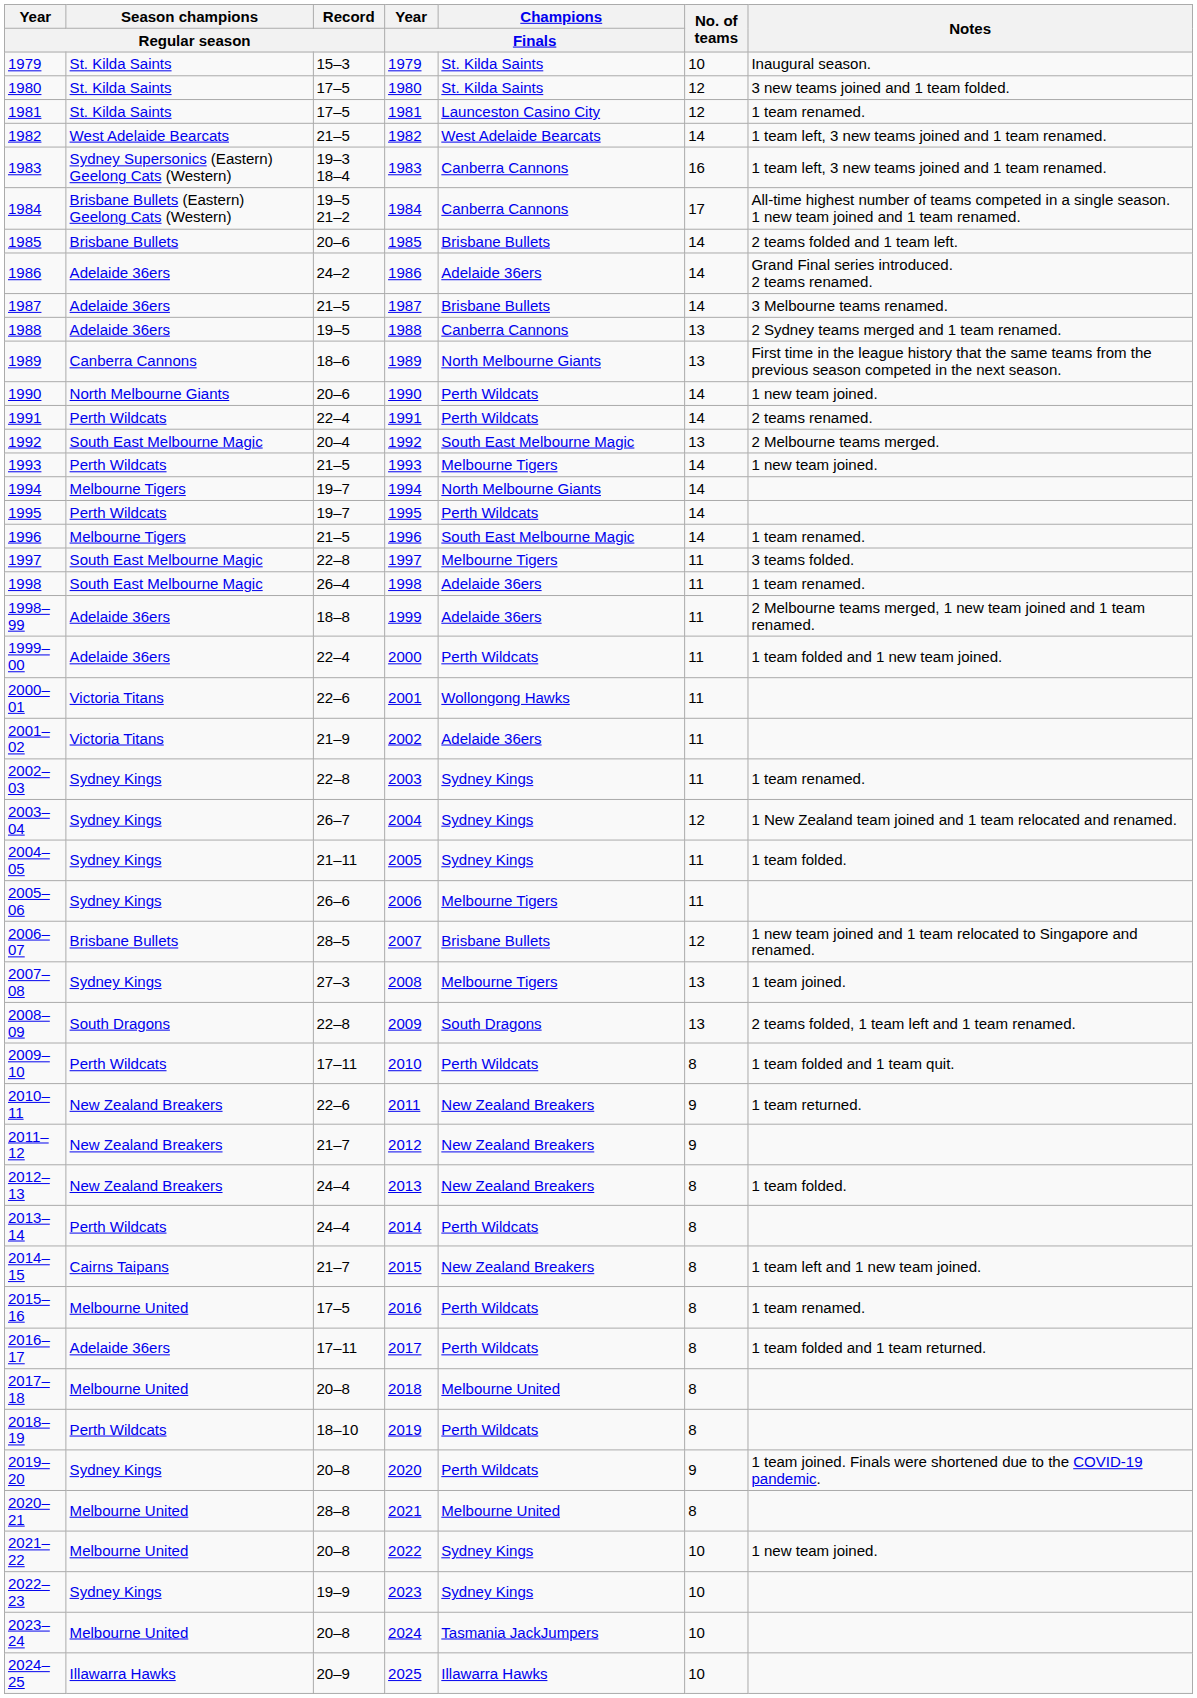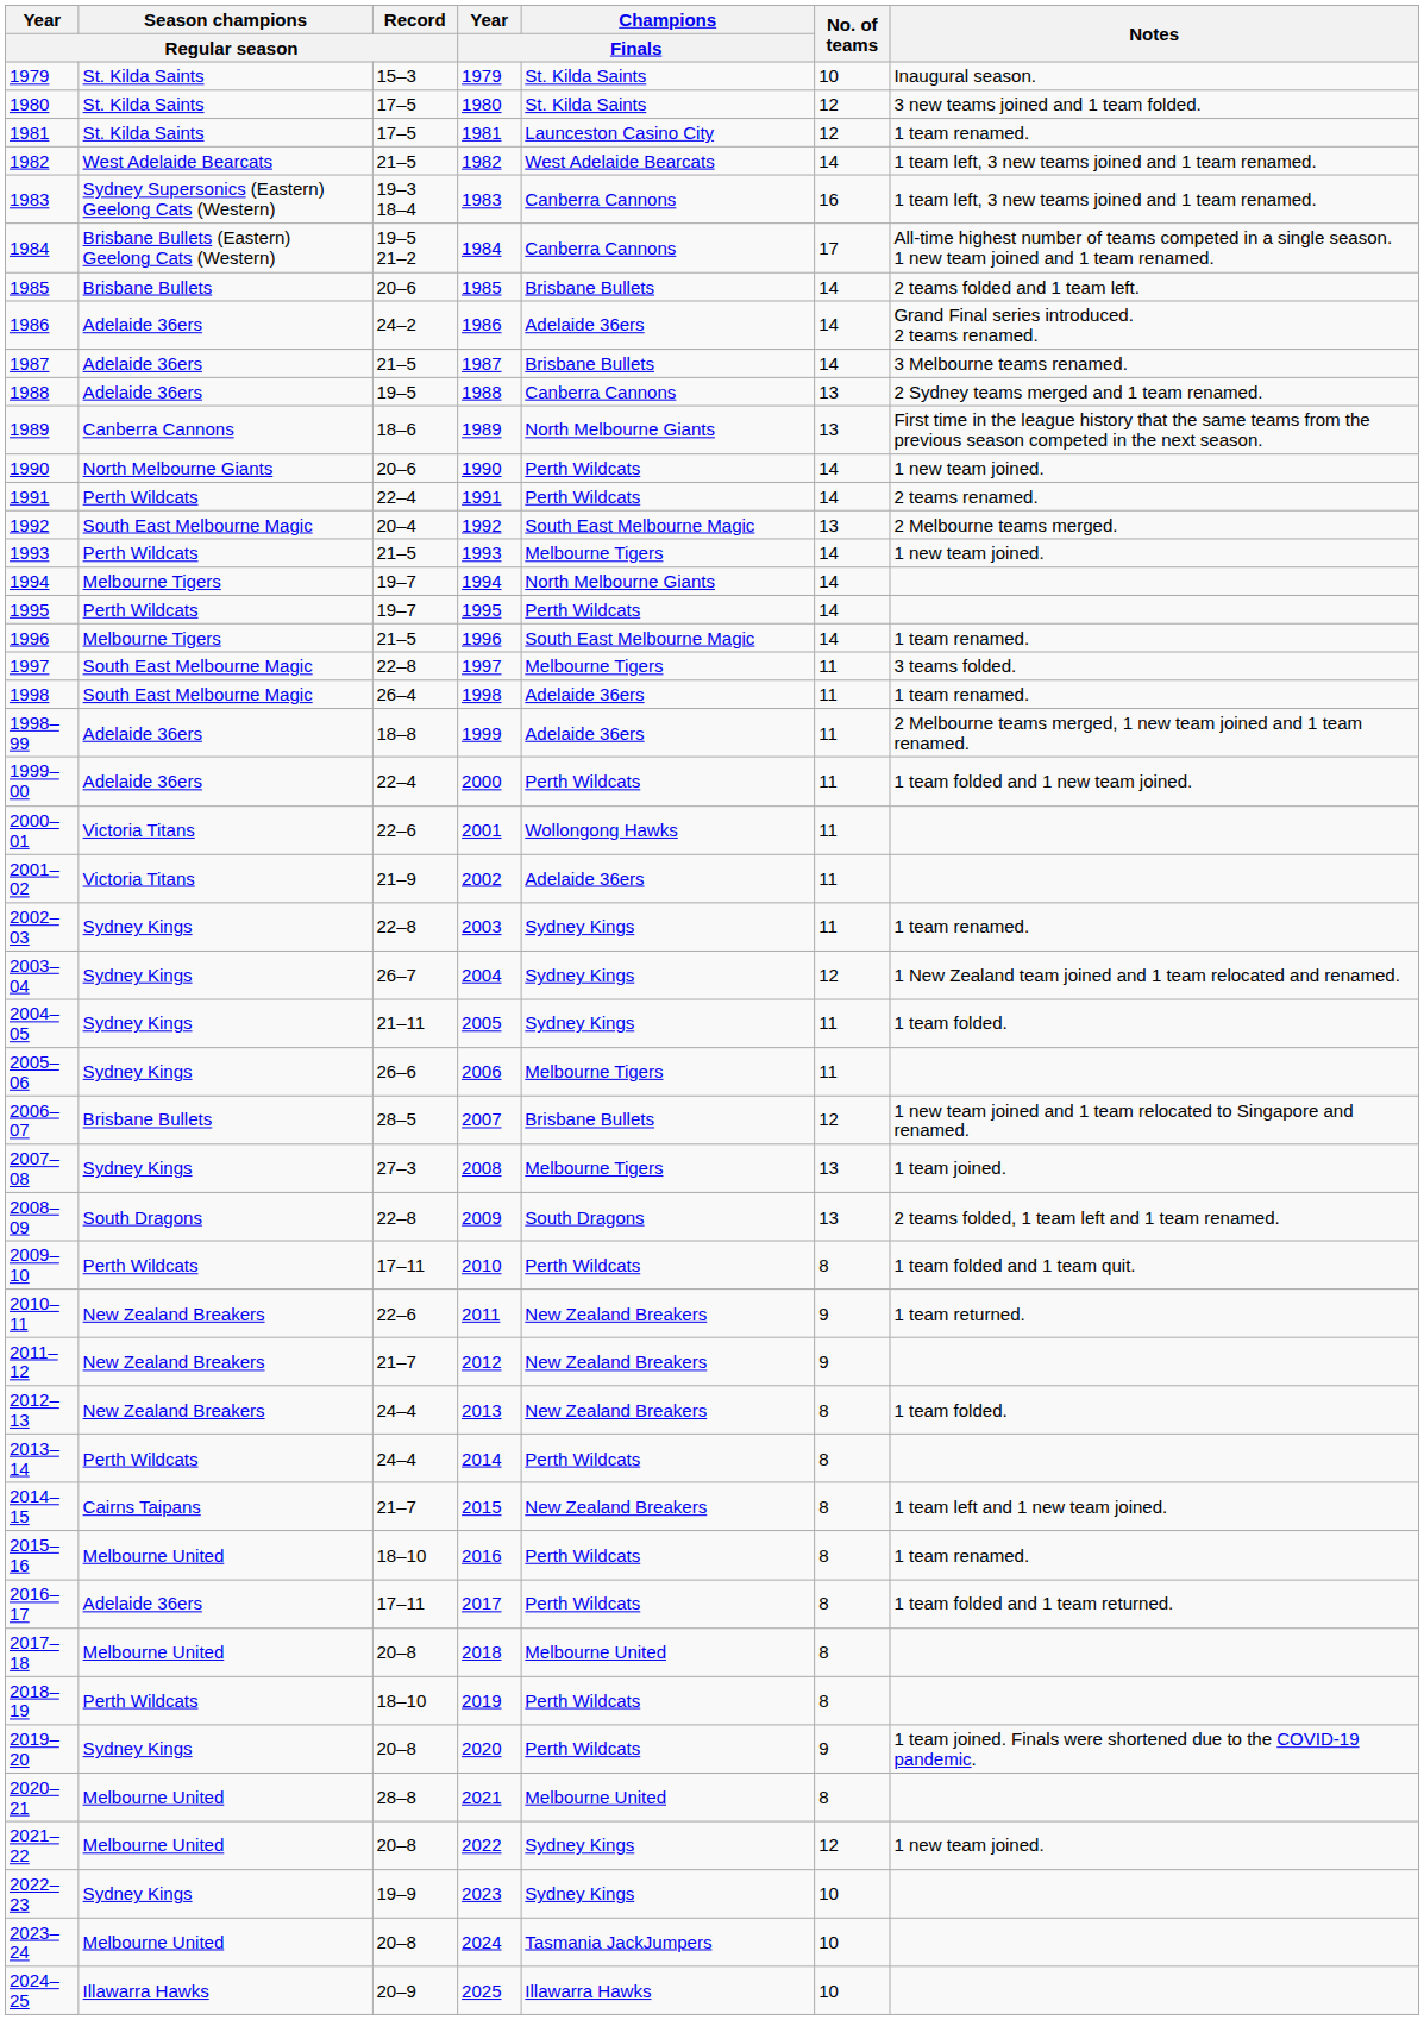2015–16 | Record / Regular season: 17–5 -> 18–10
2021–22 | No. of teams: 10 -> 12
